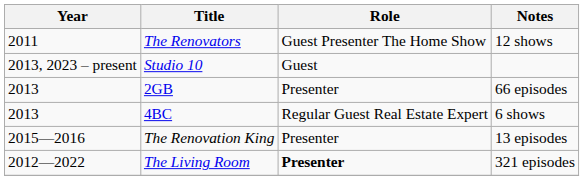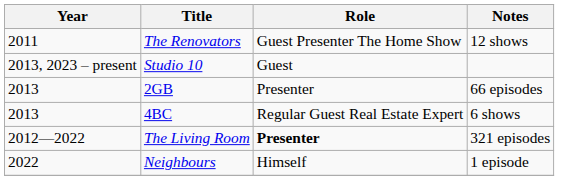- row: 2015—2016 | The Renovation King | Presenter | 13 episodes
+ row: 2022 | Neighbours | Himself | 1 episode
